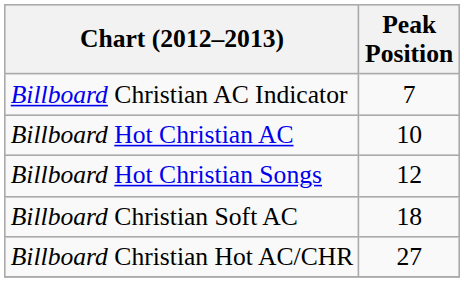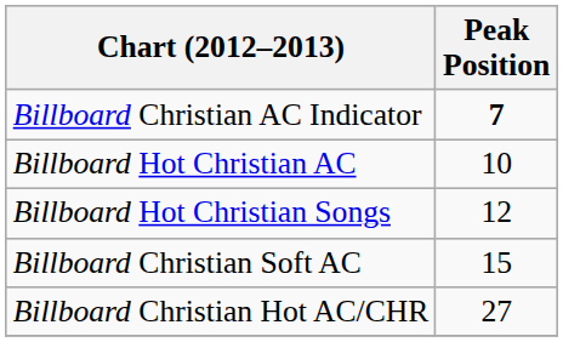Billboard Christian AC Indicator | Peak Position: normal -> bold
Billboard Christian Soft AC | Peak Position: 18 -> 15
